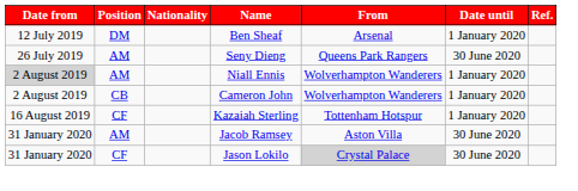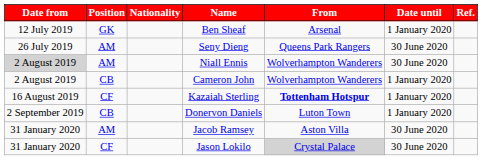Ben Sheaf | Position: DM -> GK
Niall Ennis | Date until: 1 January 2020 -> 30 June 2020
Kazaiah Sterling | From: normal -> bold
+ row: 2 September 2019 | CB | Donervon Daniels | Luton Town | 1 January 2020
